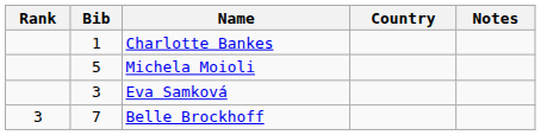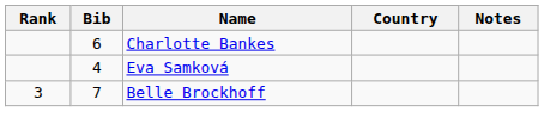Charlotte Bankes | Bib: 1 -> 6
- row: 5 | Michela Moioli
Eva Samková | Bib: 3 -> 4
